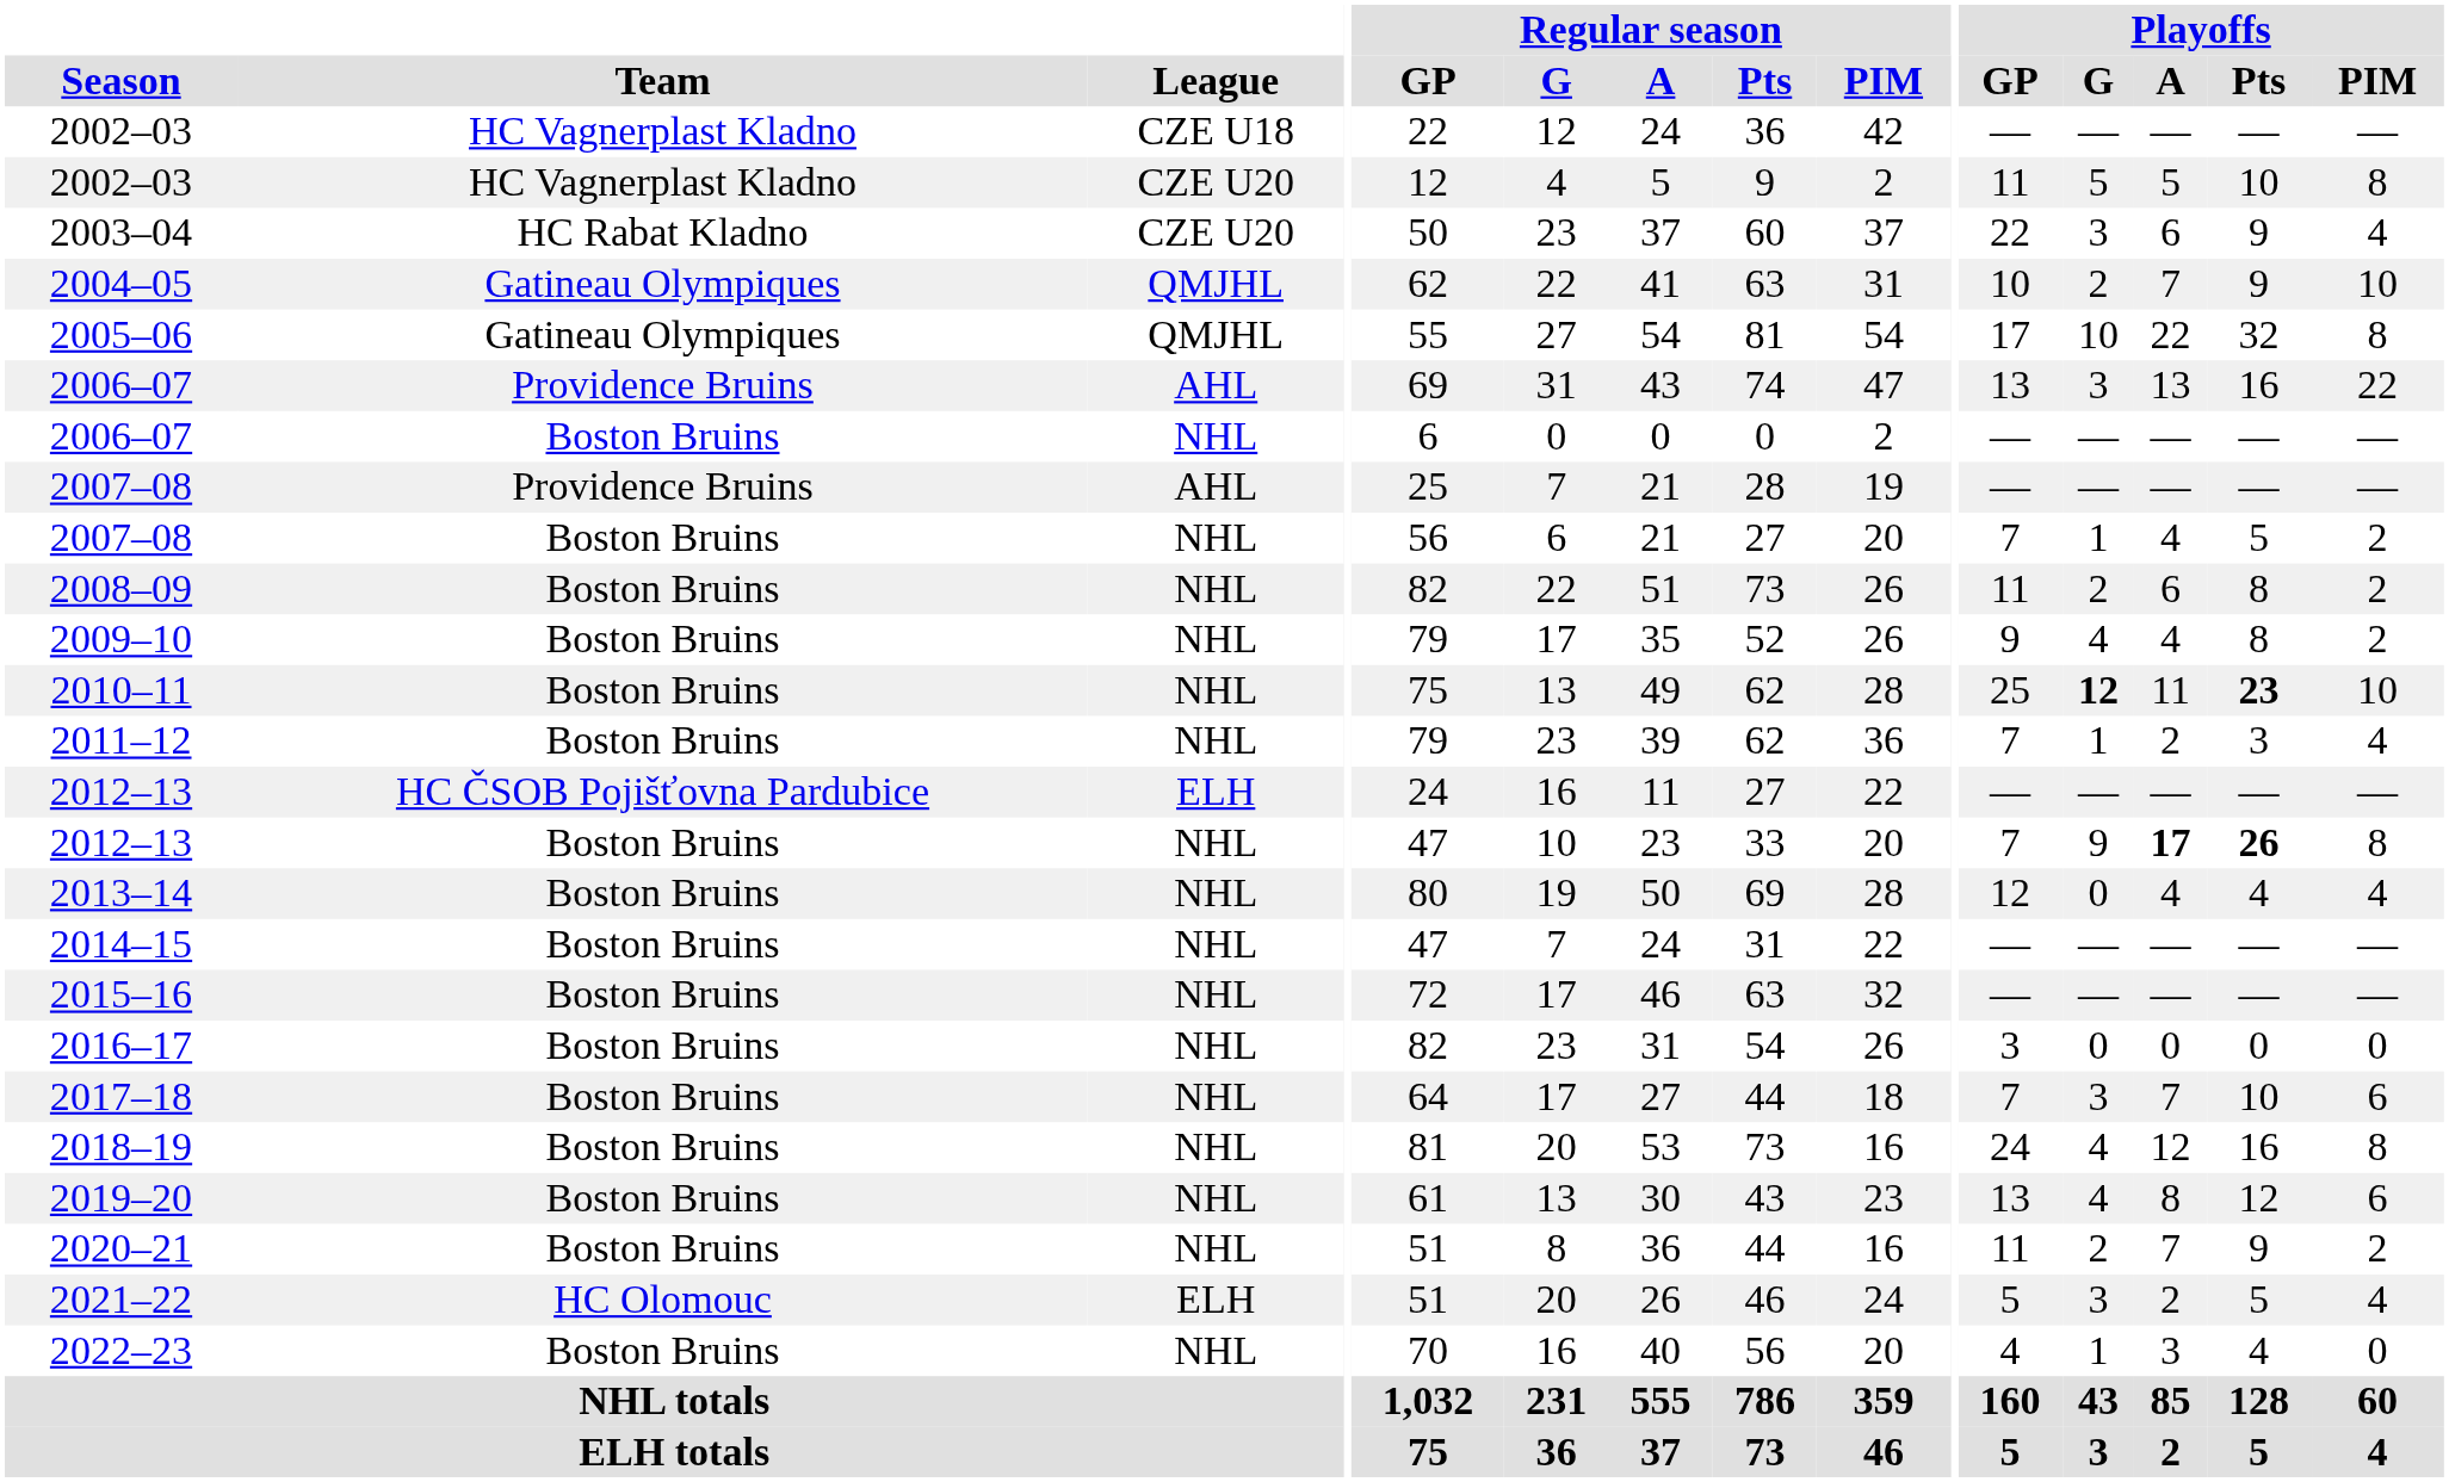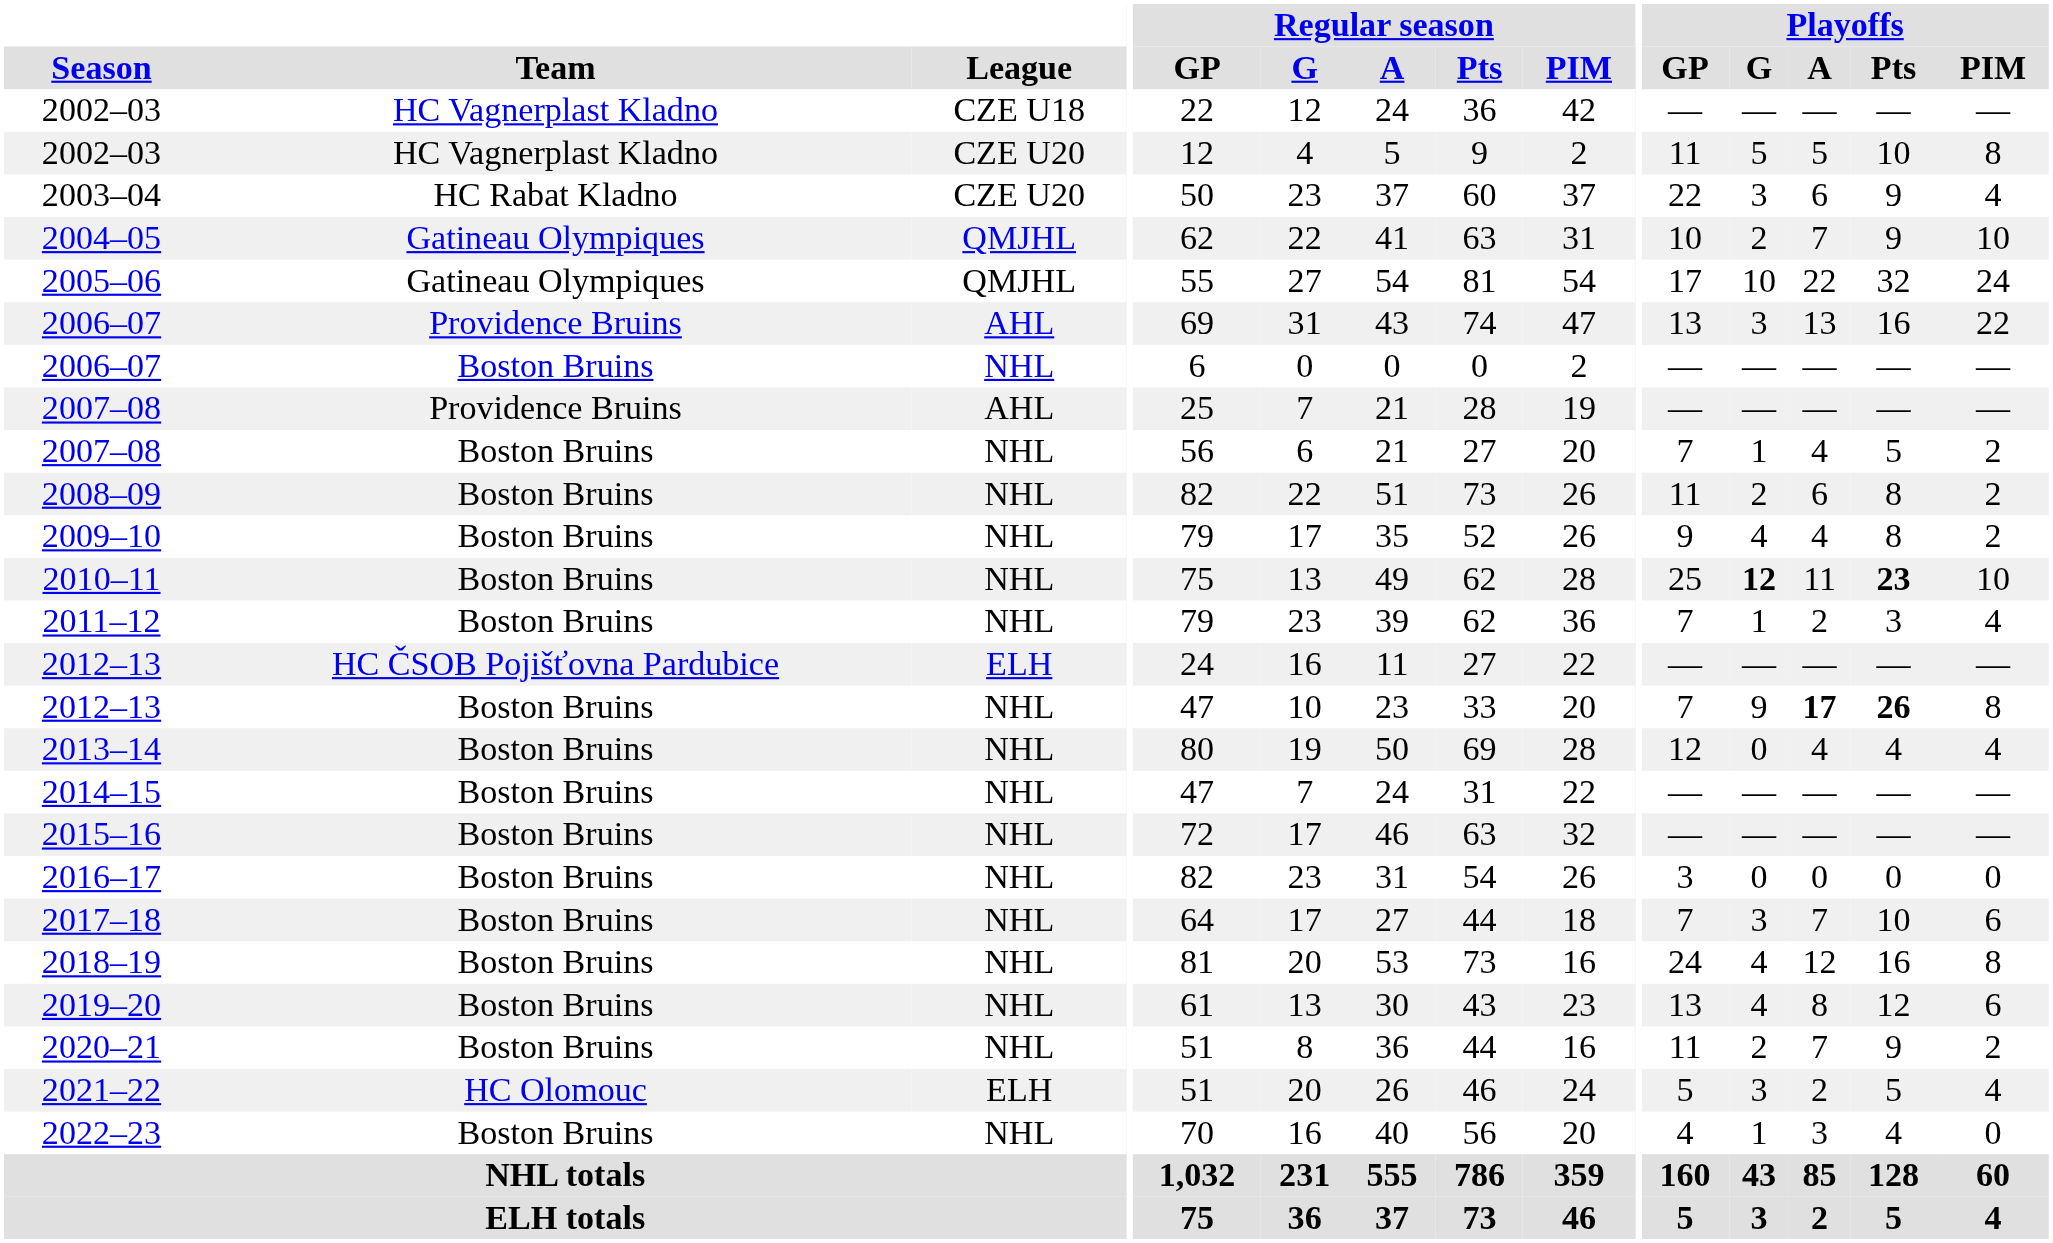2005–06 | Playoffs / PIM: 8 -> 24
